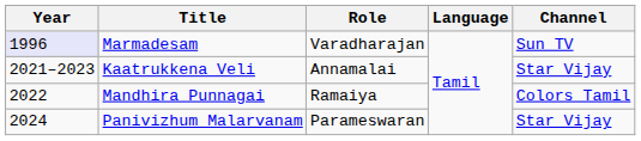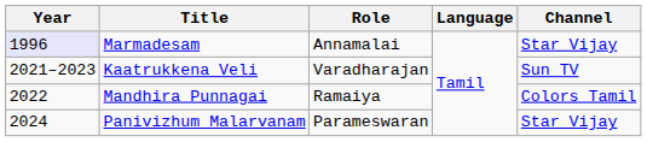Marmadesam | Role: Varadharajan -> Annamalai
Marmadesam | Channel: Sun TV -> Star Vijay
Kaatrukkena Veli | Role: Annamalai -> Varadharajan
Kaatrukkena Veli | Channel: Star Vijay -> Sun TV
